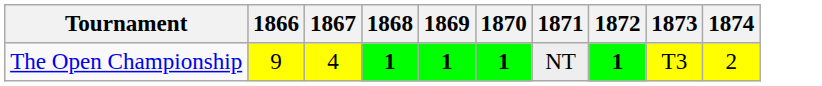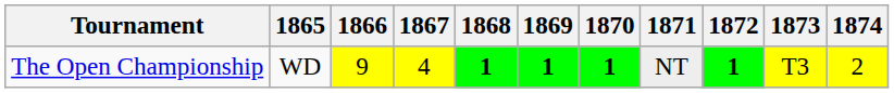+ column: 1865 | WD
